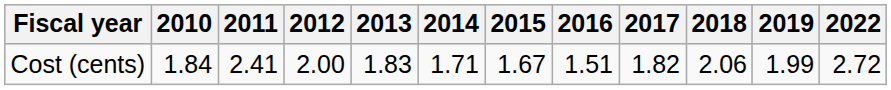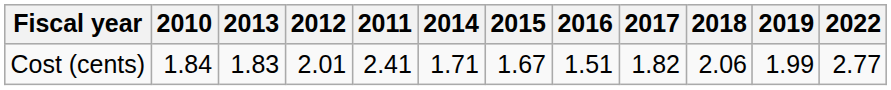columns swapped: 2011 <-> 2013
Cost (cents) | 2012: 2.00 -> 2.01
Cost (cents) | 2022: 2.72 -> 2.77
